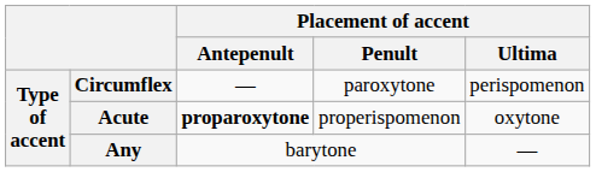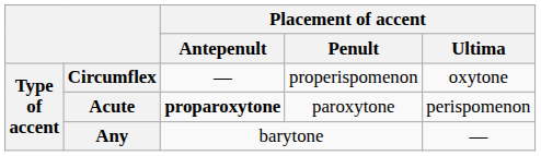Circumflex | Placement of accent / Penult: paroxytone -> properispomenon
Circumflex | Placement of accent / Ultima: perispomenon -> oxytone
Acute | Placement of accent / Penult: properispomenon -> paroxytone
Acute | Placement of accent / Ultima: oxytone -> perispomenon
